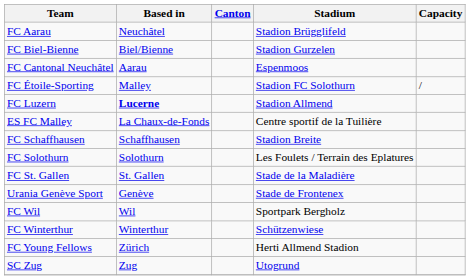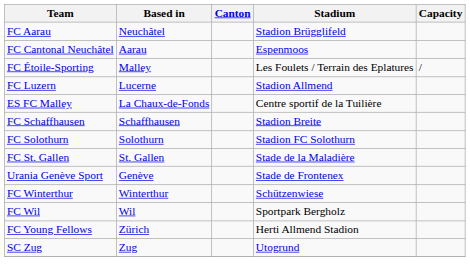- row: FC Biel-Bienne | Biel/Bienne | Stadion Gurzelen
FC Étoile-Sporting | Stadium: Stadion FC Solothurn -> Les Foulets / Terrain des Eplatures
FC Luzern | Based in: bold -> normal
FC Solothurn | Stadium: Les Foulets / Terrain des Eplatures -> Stadion FC Solothurn
rows swapped: FC Wil <-> FC Winterthur
